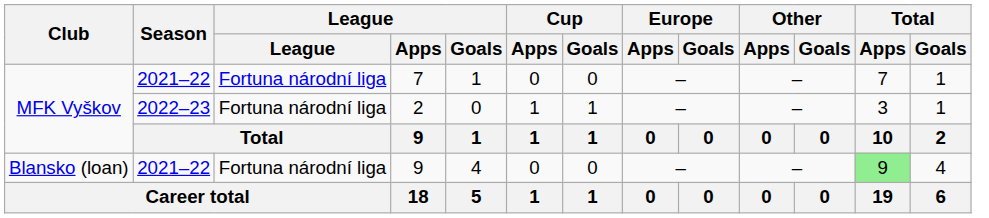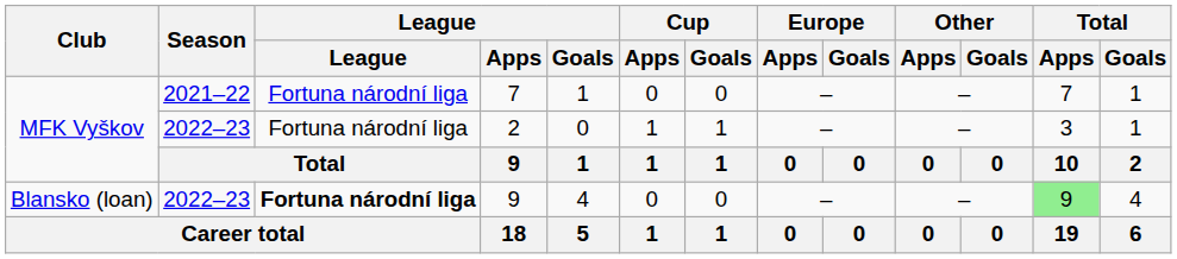Blansko (loan) / 9 | Season: 2021–22 -> 2022–23
Blansko (loan) / 9 | League: normal -> bold
